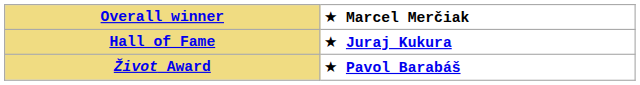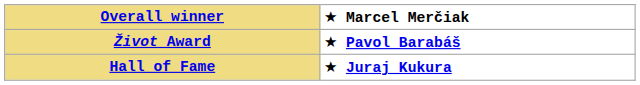rows swapped: Hall of Fame <-> Život Award
